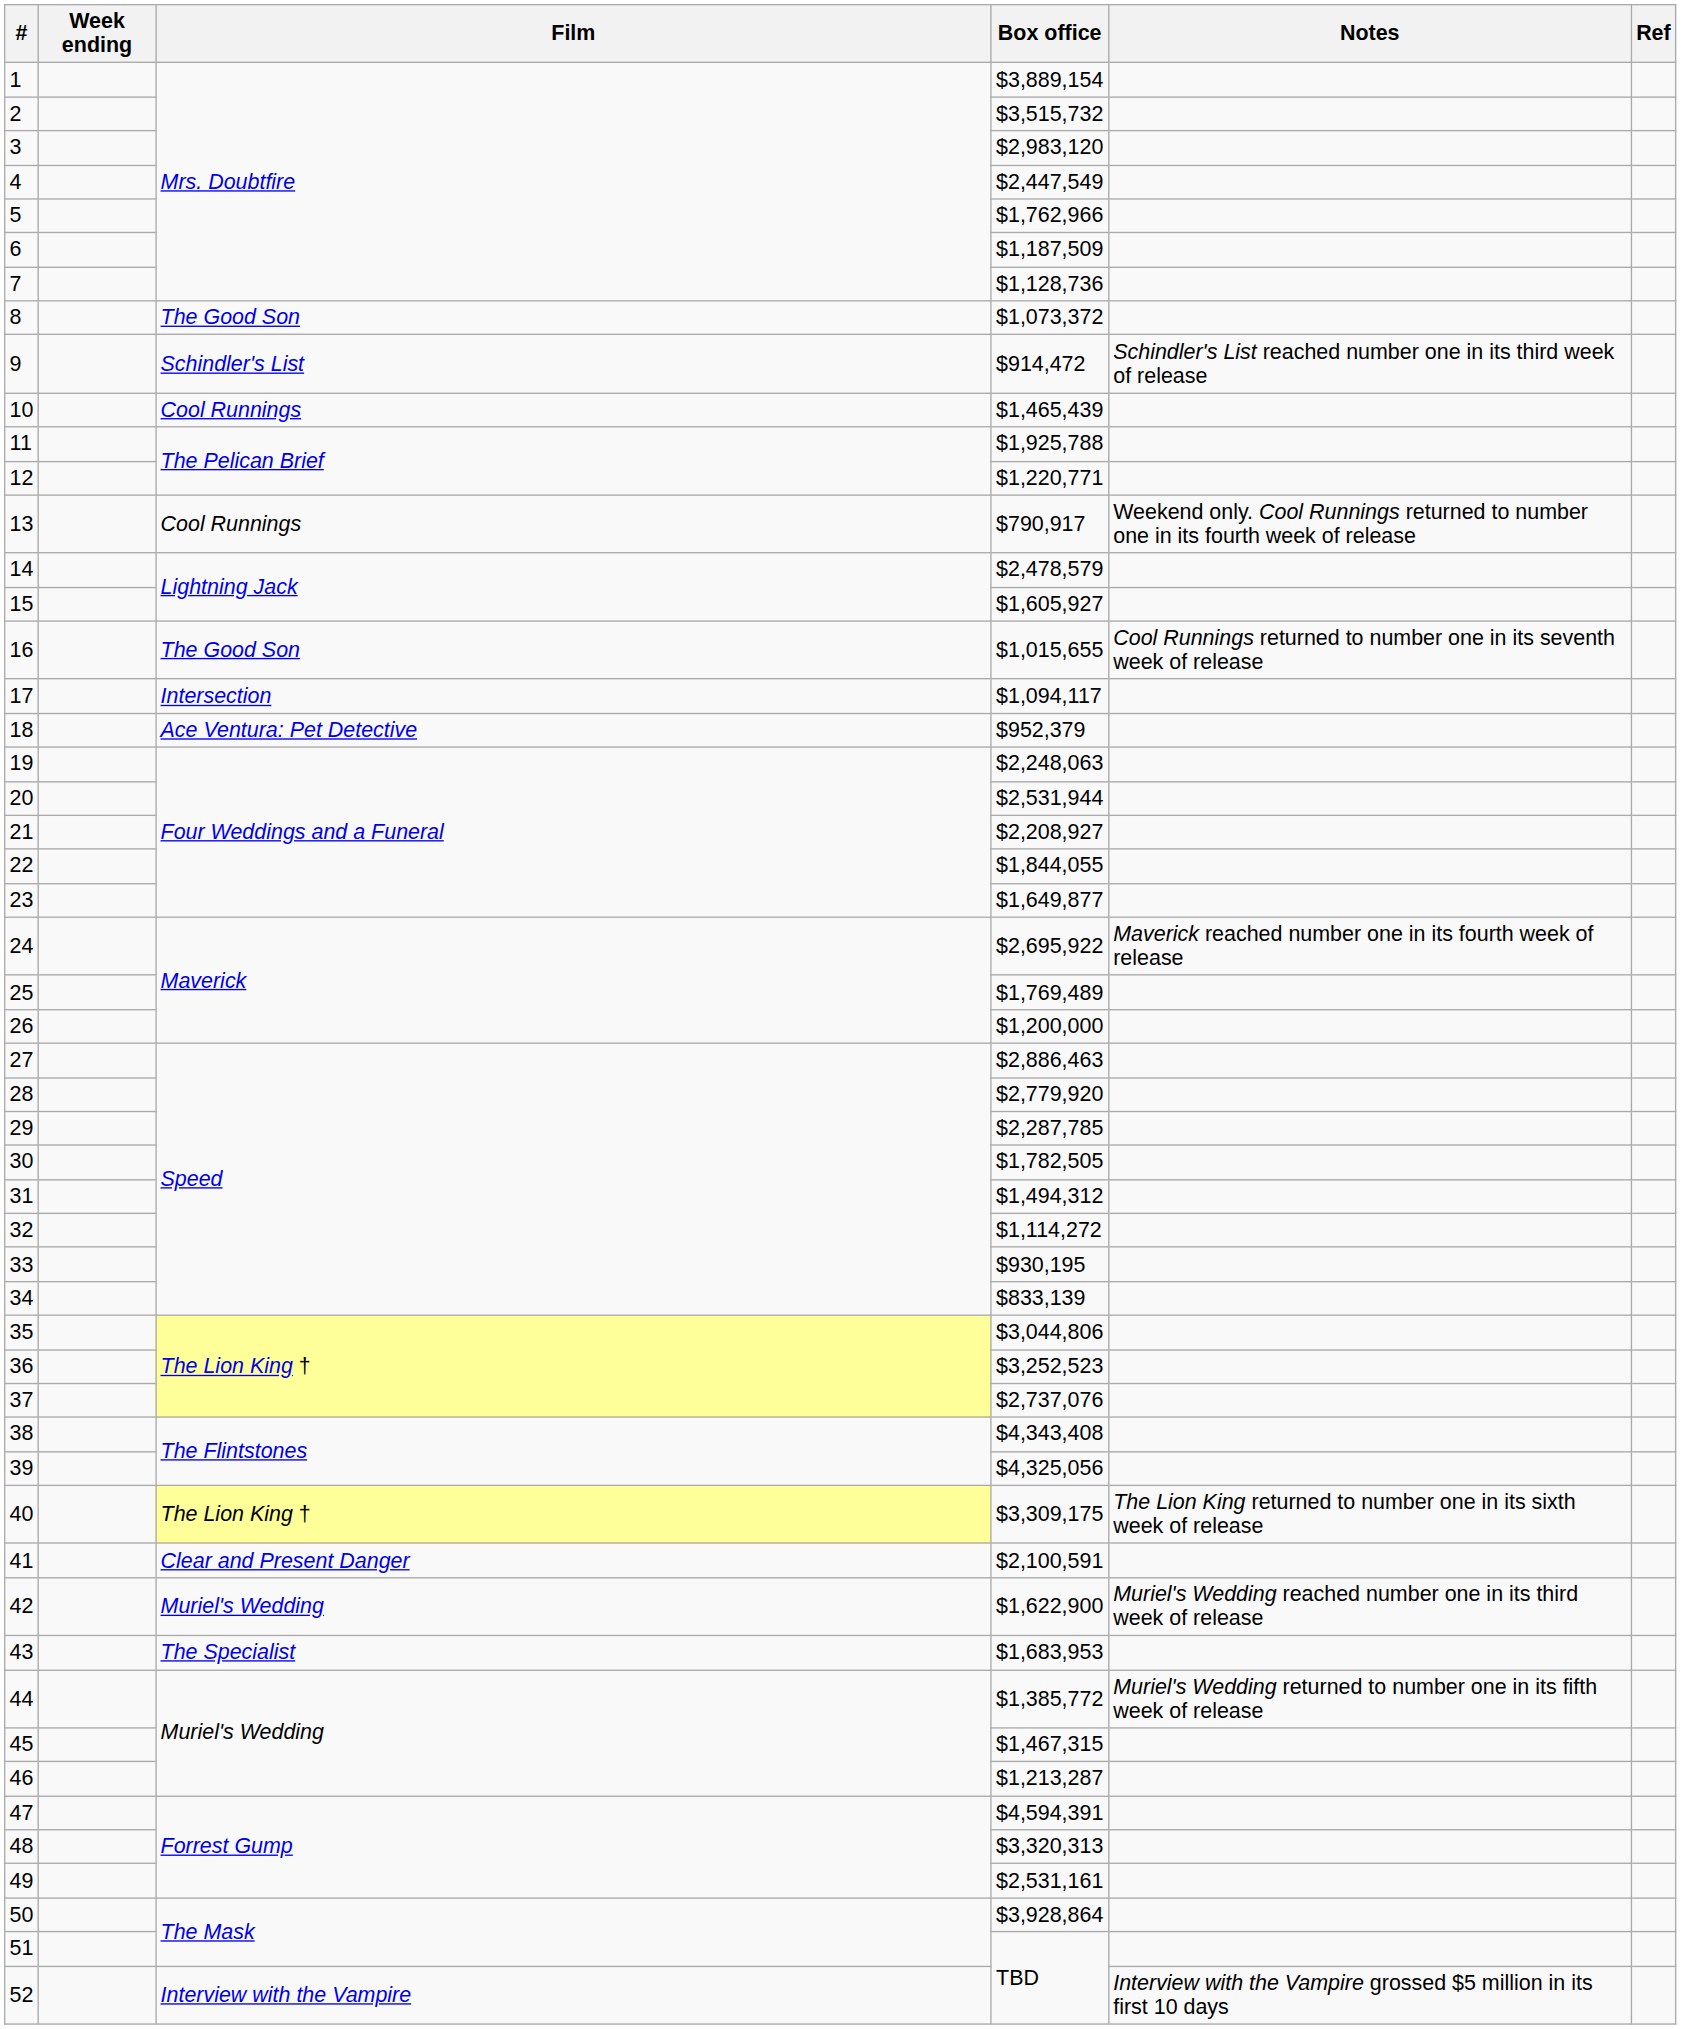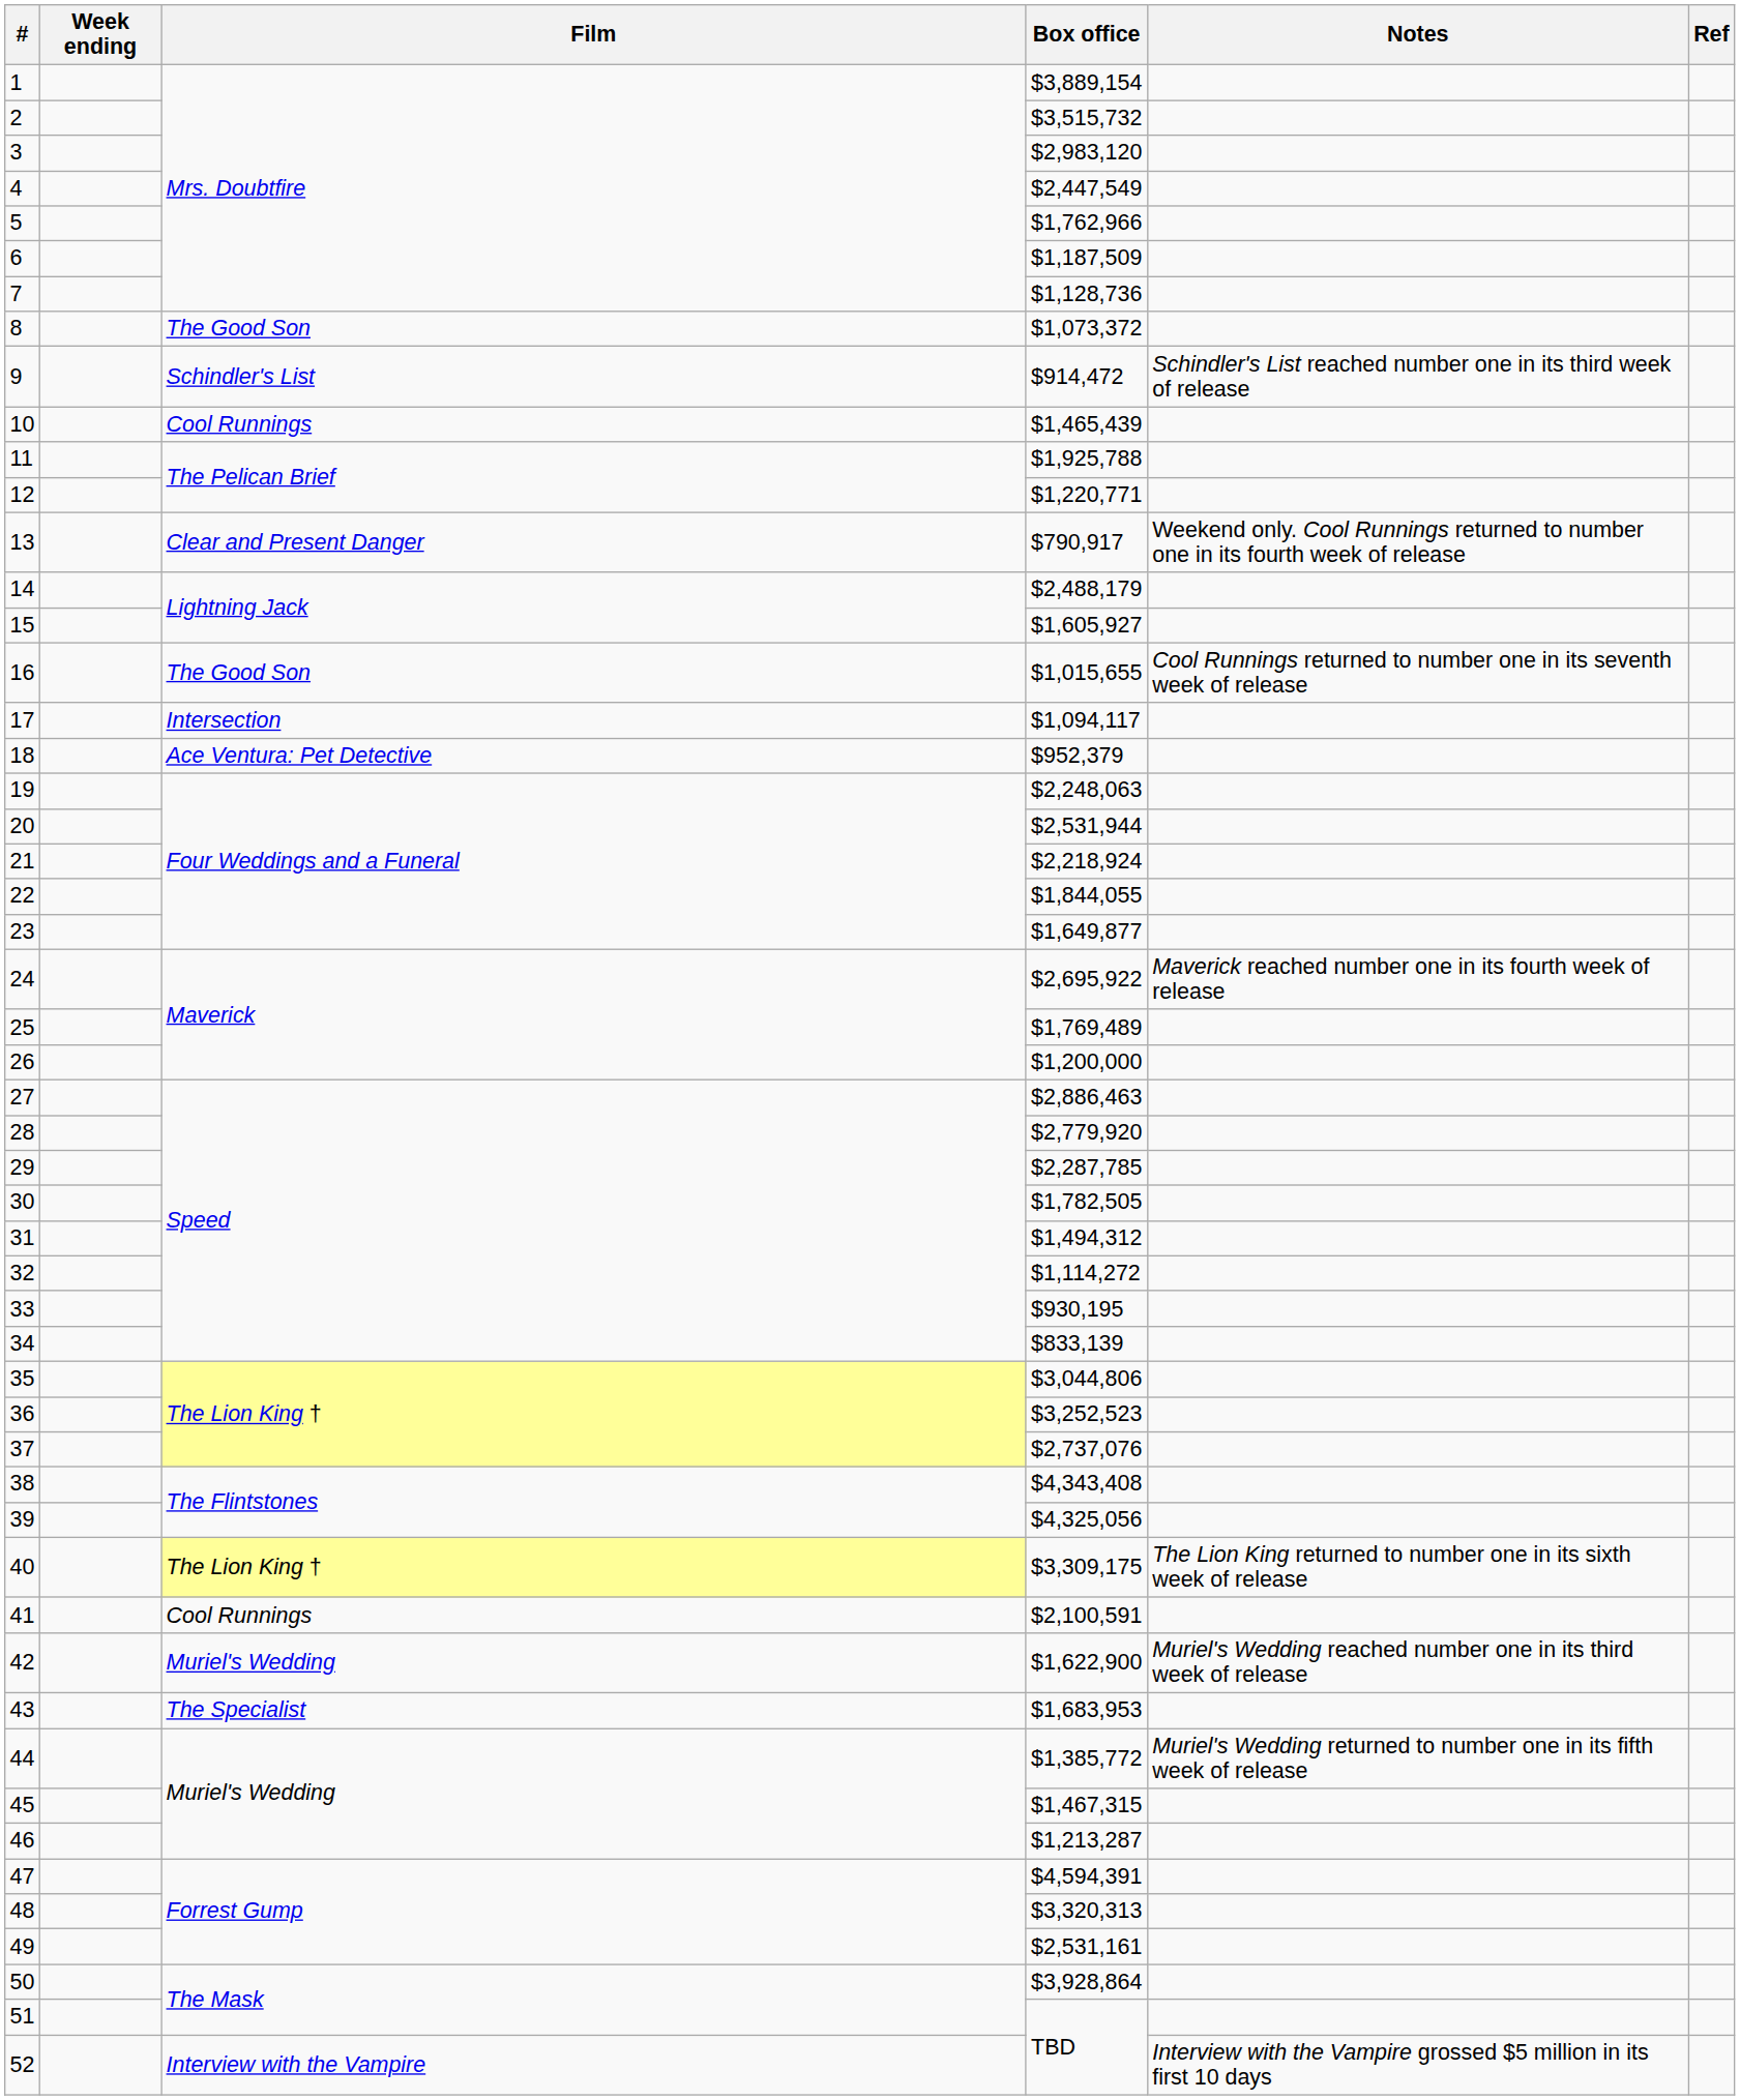13 | Film: Cool Runnings -> Clear and Present Danger
14 | Box office: $2,478,579 -> $2,488,179
21 | Box office: $2,208,927 -> $2,218,924
41 | Film: Clear and Present Danger -> Cool Runnings
